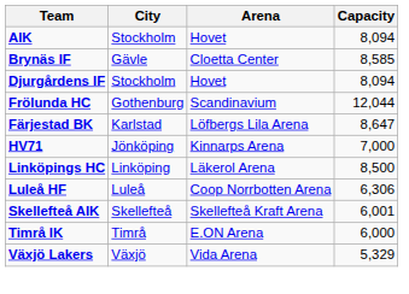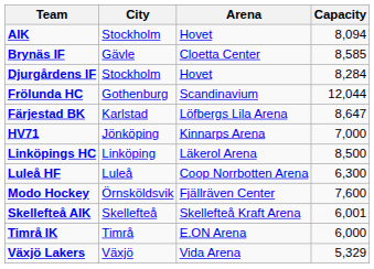Djurgårdens IF | Capacity: 8,094 -> 8,284
Luleå HF | Capacity: 6,306 -> 6,300
+ row: Modo Hockey | Örnsköldsvik | Fjällräven Center | 7,600
